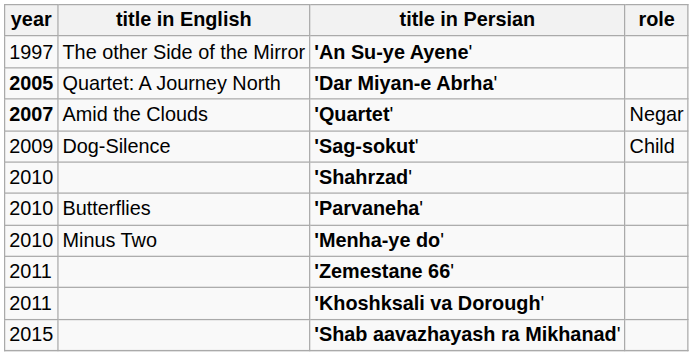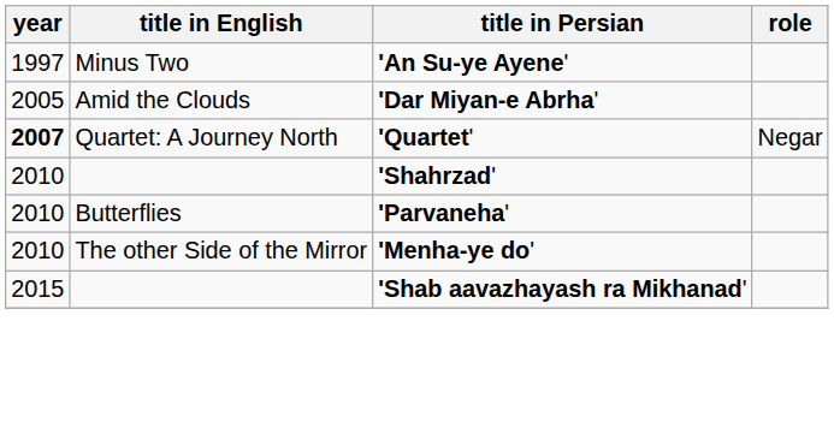'An Su-ye Ayene' | title in English: The other Side of the Mirror -> Minus Two
'Dar Miyan-e Abrha' | year: bold -> normal
'Dar Miyan-e Abrha' | title in English: Quartet: A Journey North -> Amid the Clouds
'Quartet' | title in English: Amid the Clouds -> Quartet: A Journey North
- row: 2009 | Dog-Silence | 'Sag-sokut' | Child
'Menha-ye do' | title in English: Minus Two -> The other Side of the Mirror
- row: 2011 | 'Zemestane 66'
- row: 2011 | 'Khoshksali va Dorough'
